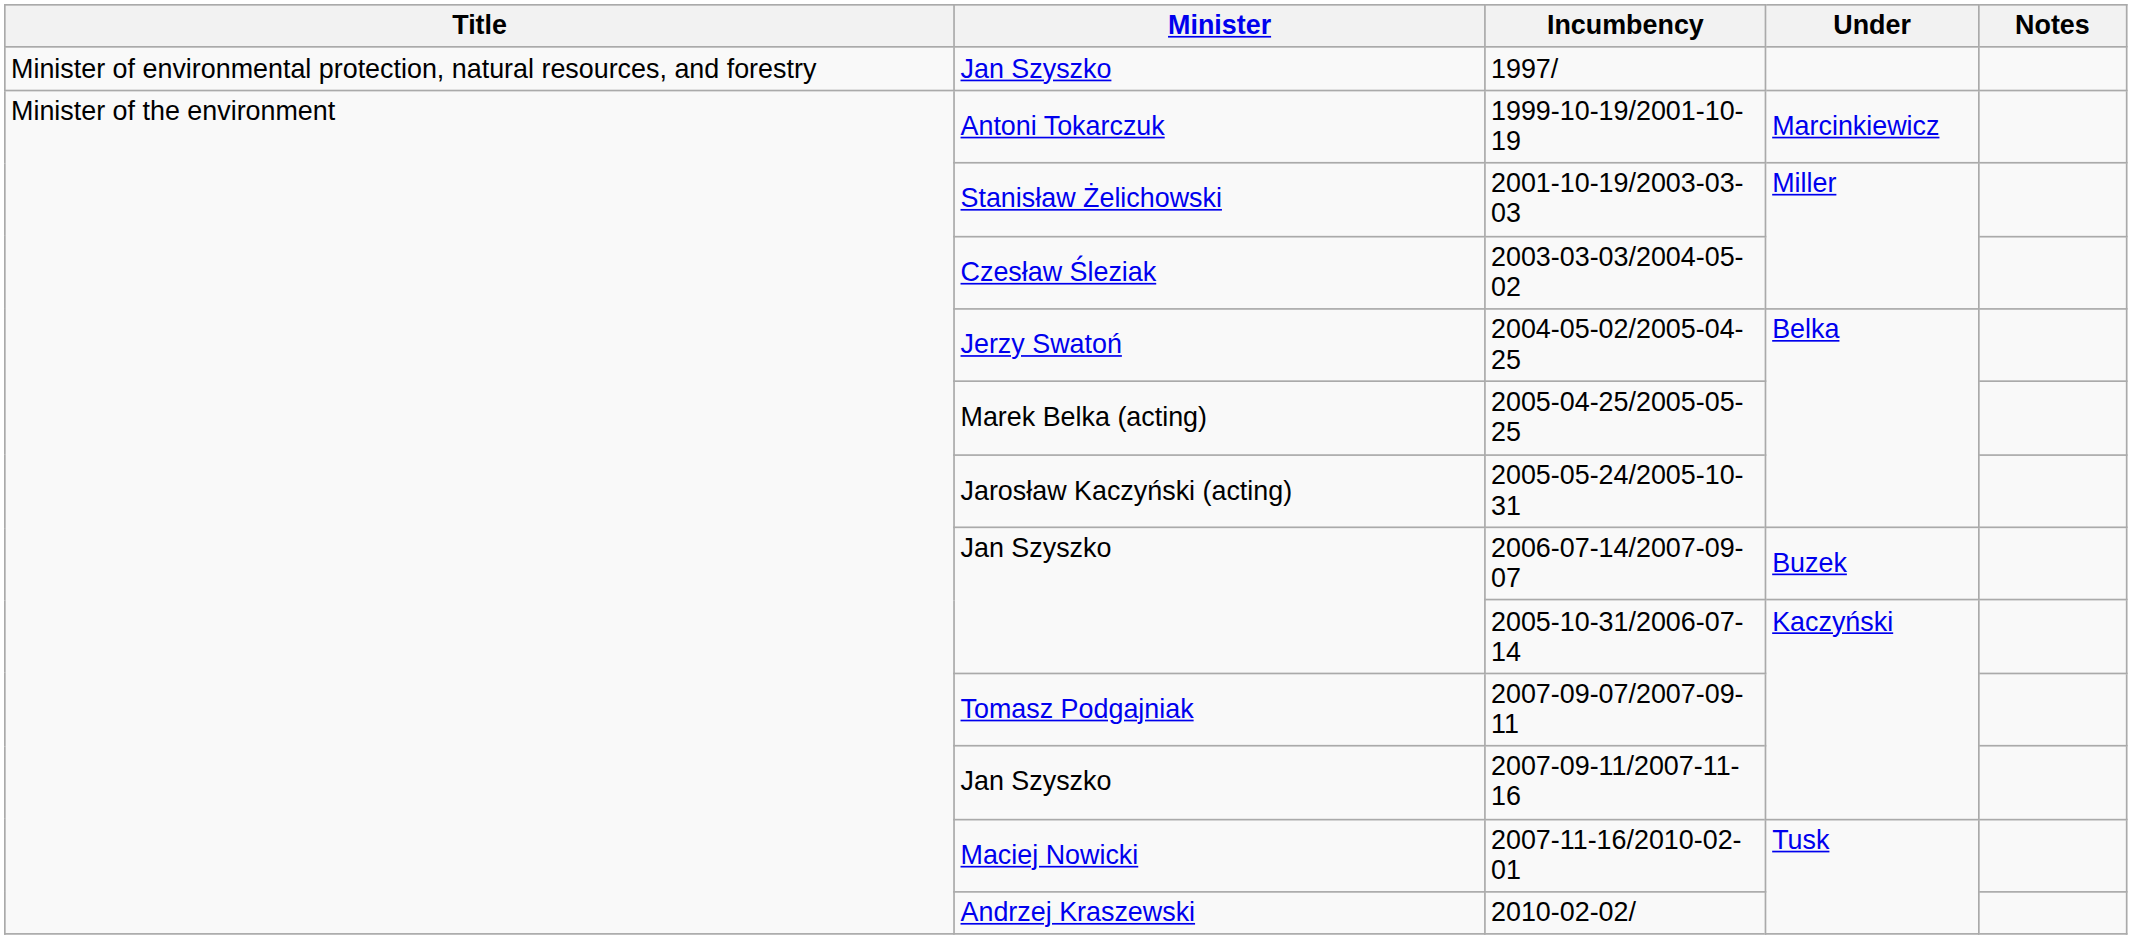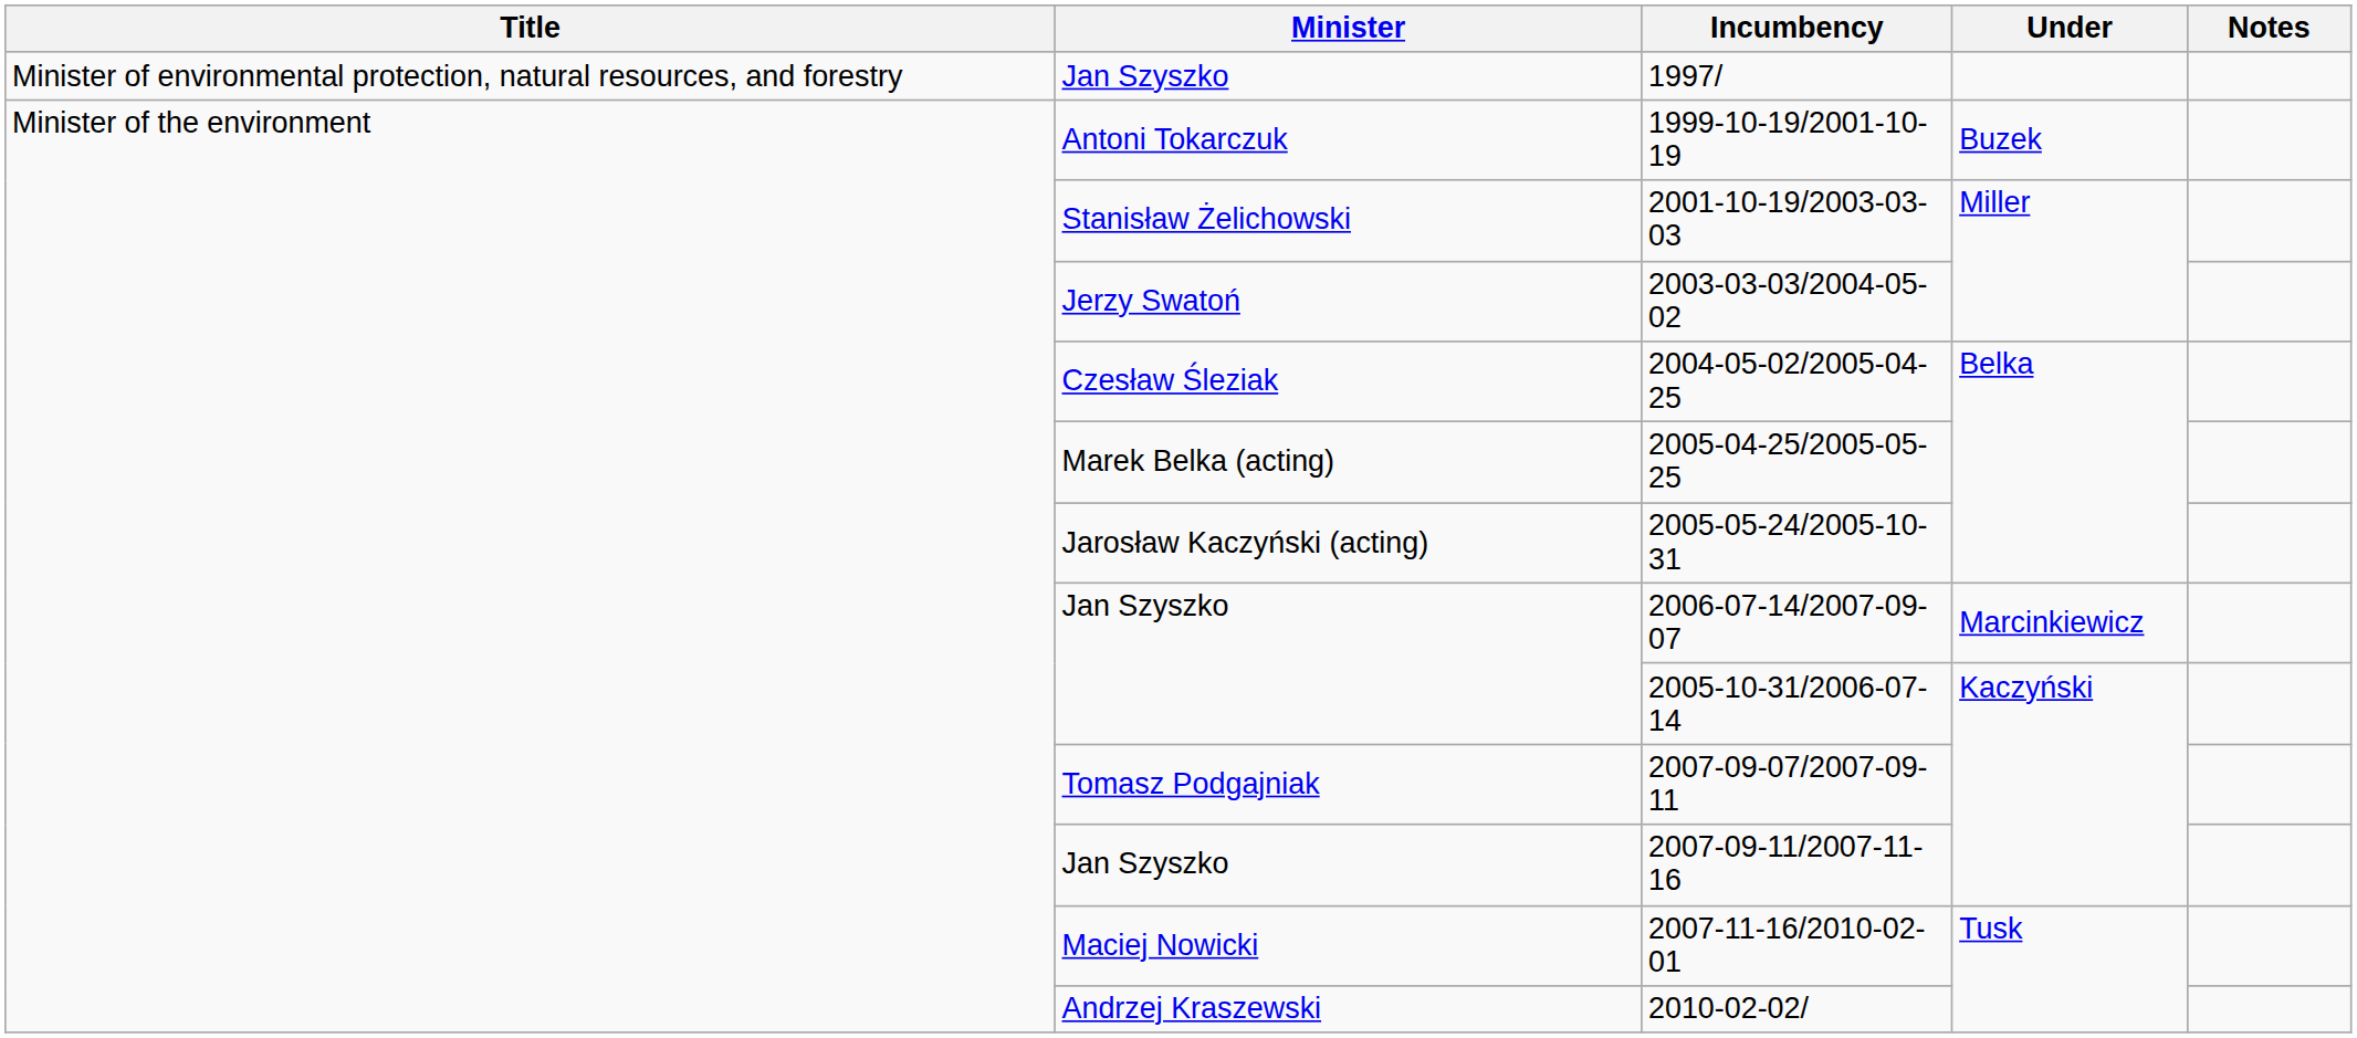1999-10-19/2001-10-19 | Under: Marcinkiewicz -> Buzek
2003-03-03/2004-05-02 | Minister: Czesław Śleziak -> Jerzy Swatoń
2004-05-02/2005-04-25 | Minister: Jerzy Swatoń -> Czesław Śleziak
2006-07-14/2007-09-07 | Under: Buzek -> Marcinkiewicz
